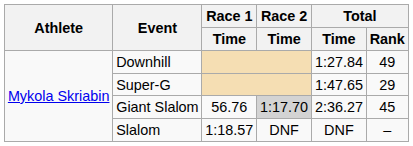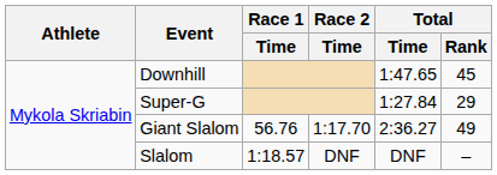Downhill | Total / Time: 1:27.84 -> 1:47.65
Downhill | Total / Rank: 49 -> 45
Super-G | Total / Time: 1:47.65 -> 1:27.84
Giant Slalom | Race 2 / Time: lightgrey background -> no background
Giant Slalom | Total / Rank: 45 -> 49
